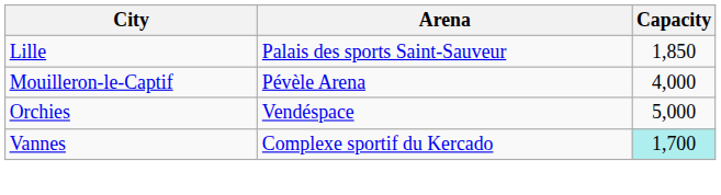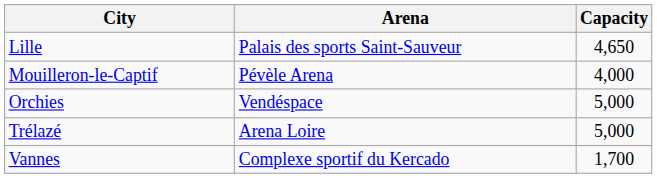Lille | Capacity: 1,850 -> 4,650
+ row: Trélazé | Arena Loire | 5,000
Vannes | Capacity: paleturquoise background -> no background
